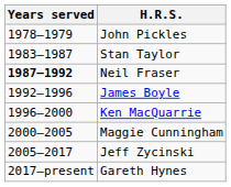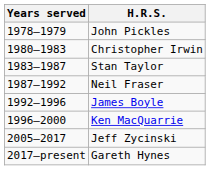+ row: 1980–1983 | Christopher Irwin
Neil Fraser | Years served: bold -> normal
- row: 2000–2005 | Maggie Cunningham
